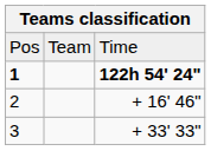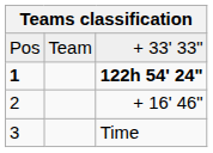Pos | column 3: Time -> + 33' 33"
3 | column 3: + 33' 33" -> Time
